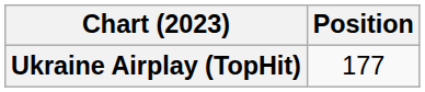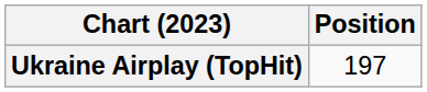Ukraine Airplay (TopHit) | Position: 177 -> 197
